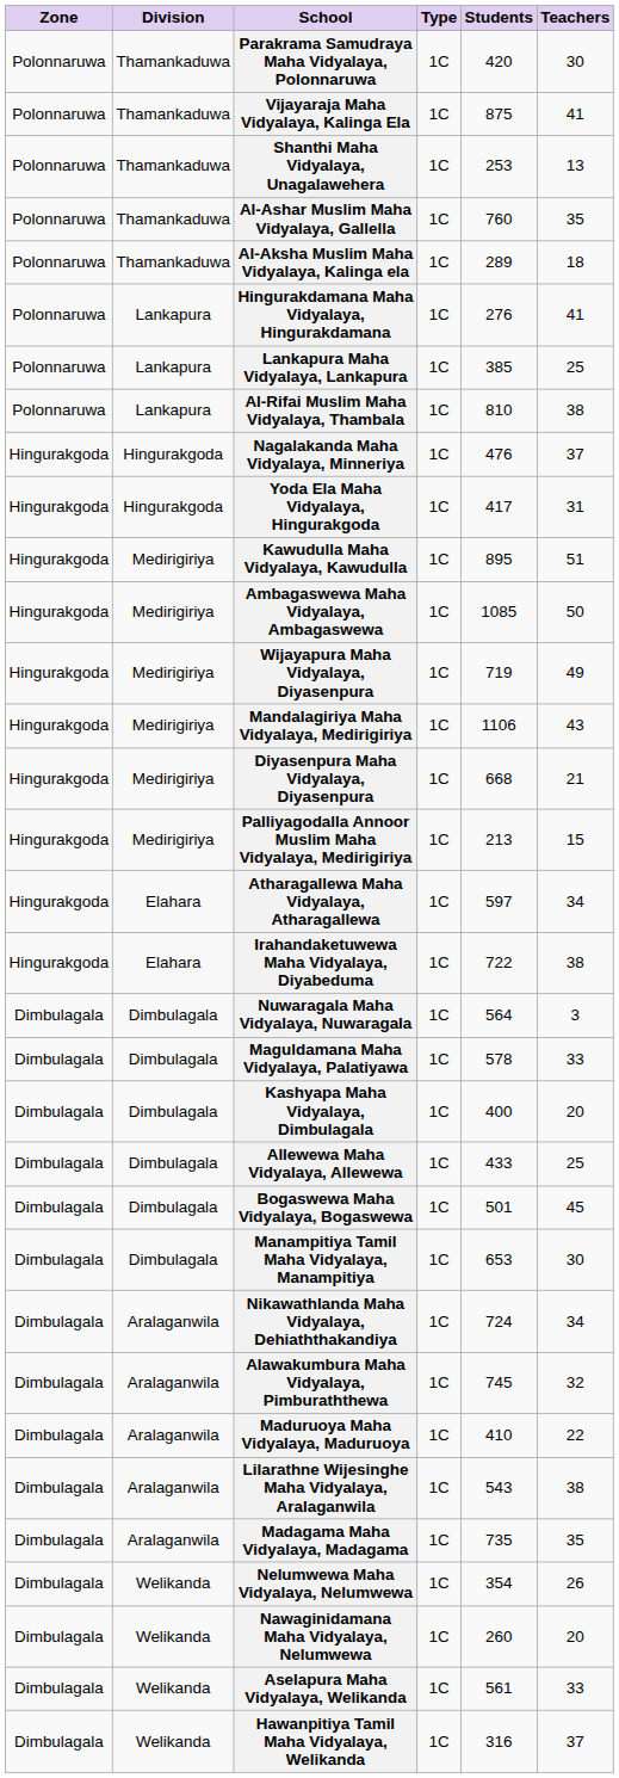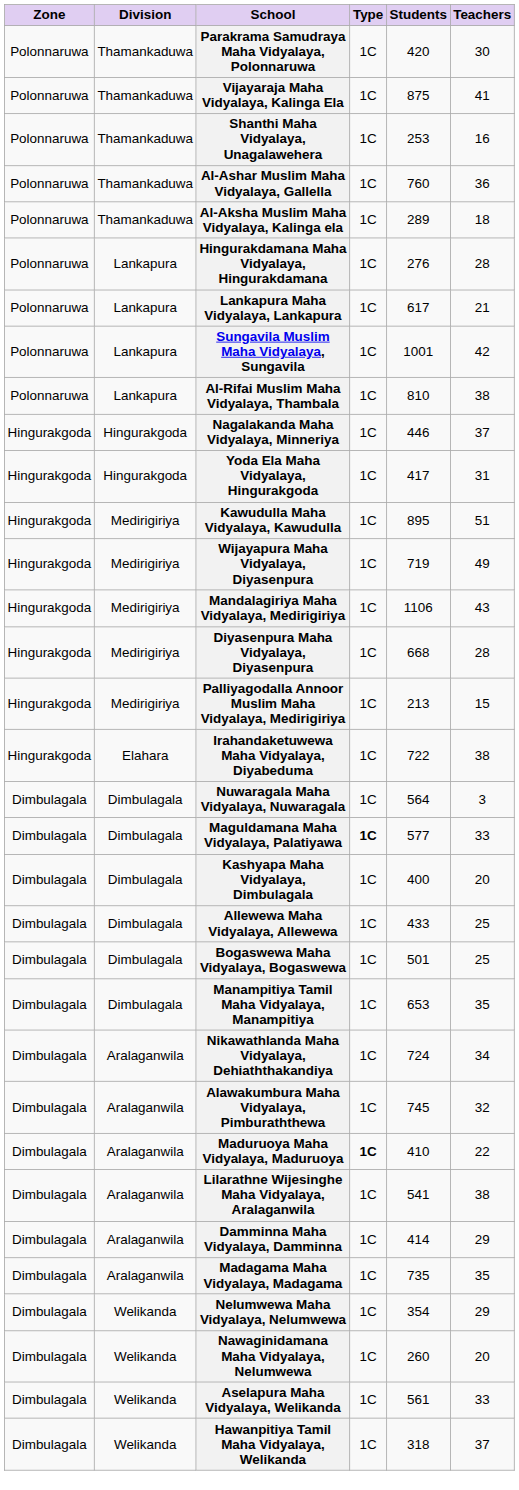Shanthi Maha Vidyalaya, Unagalawehera | Teachers: 13 -> 16
Al-Ashar Muslim Maha Vidyalaya, Gallella | Teachers: 35 -> 36
Hingurakdamana Maha Vidyalaya, Hingurakdamana | Teachers: 41 -> 28
Lankapura Maha Vidyalaya, Lankapura | Students: 385 -> 617
Lankapura Maha Vidyalaya, Lankapura | Teachers: 25 -> 21
+ row: Polonnaruwa | Lankapura | Sungavila Muslim Maha Vidyalaya, Sungavila | 1C | 1001 | 42
Nagalakanda Maha Vidyalaya, Minneriya | Students: 476 -> 446
- row: Hingurakgoda | Medirigiriya | Ambagaswewa Maha Vidyalaya, Ambagaswewa | 1C | 1085 | 50
Diyasenpura Maha Vidyalaya, Diyasenpura | Teachers: 21 -> 28
- row: Hingurakgoda | Elahara | Atharagallewa Maha Vidyalaya, Atharagallewa | 1C | 597 | 34
Maguldamana Maha Vidyalaya, Palatiyawa | Type: normal -> bold
Maguldamana Maha Vidyalaya, Palatiyawa | Students: 578 -> 577
Bogaswewa Maha Vidyalaya, Bogaswewa | Teachers: 45 -> 25
Manampitiya Tamil Maha Vidyalaya, Manampitiya | Teachers: 30 -> 35
Maduruoya Maha Vidyalaya, Maduruoya | Type: normal -> bold
Lilarathne Wijesinghe Maha Vidyalaya, Aralaganwila | Students: 543 -> 541
+ row: Dimbulagala | Aralaganwila | Damminna Maha Vidyalaya, Damminna | 1C | 414 | 29
Nelumwewa Maha Vidyalaya, Nelumwewa | Teachers: 26 -> 29
Hawanpitiya Tamil Maha Vidyalaya, Welikanda | Students: 316 -> 318
